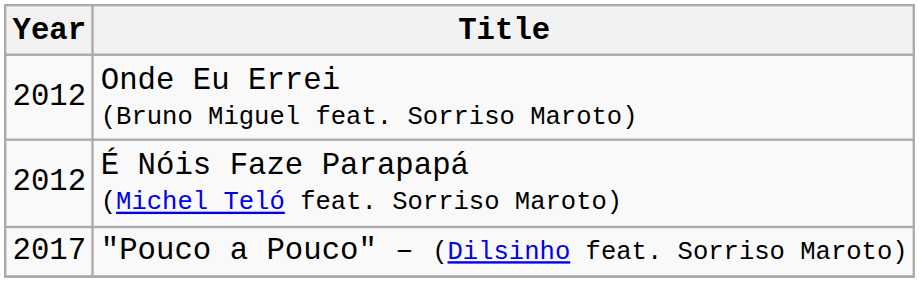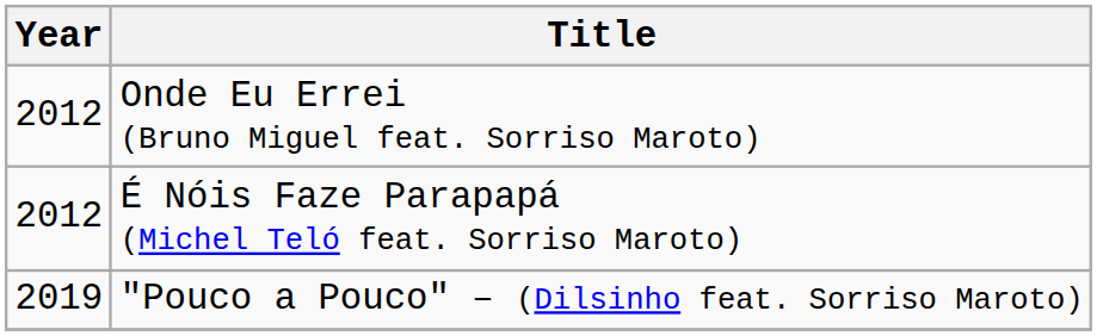"Pouco a Pouco" – (Dilsinho feat. Sorriso Maroto) | Year: 2017 -> 2019
